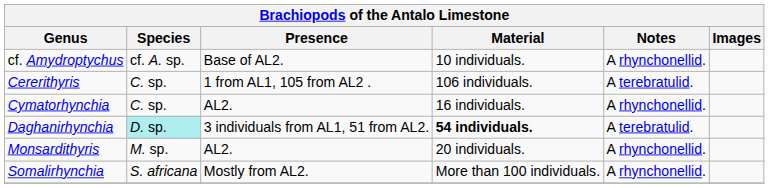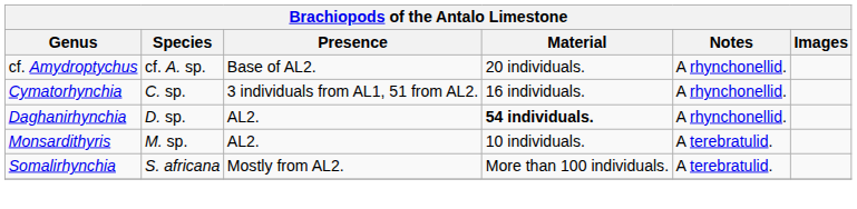cf. Amydroptychus | Material: 10 individuals. -> 20 individuals.
- row: Cererithyris | C. sp. | 1 from AL1, 105 from AL2 . | 106 individuals. | A terebratulid.
Cymatorhynchia | Presence: AL2. -> 3 individuals from AL1, 51 from AL2.
Daghanirhynchia | Species: paleturquoise background -> no background
Daghanirhynchia | Presence: 3 individuals from AL1, 51 from AL2. -> AL2.
Daghanirhynchia | Notes: A terebratulid. -> A rhynchonellid.
Monsardithyris | Material: 20 individuals. -> 10 individuals.
Monsardithyris | Notes: A rhynchonellid. -> A terebratulid.
Somalirhynchia | Notes: A rhynchonellid. -> A terebratulid.
